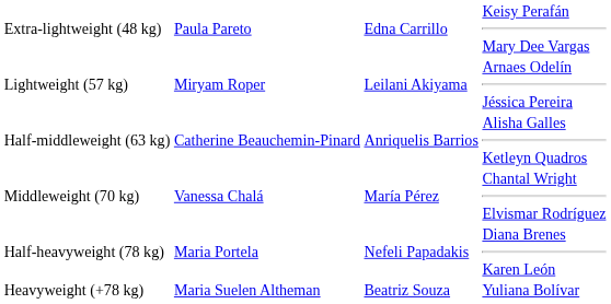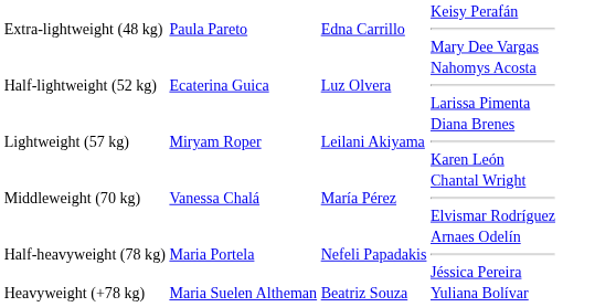+ row: Half-lightweight (52 kg) | Ecaterina Guica | Luz Olvera | Nahomys Acosta Larissa Pimenta
Lightweight (57 kg) | column 4: Arnaes Odelín Jéssica Pereira -> Diana Brenes Karen León
- row: Half-middleweight (63 kg) | Catherine Beauchemin-Pinard | Anriquelis Barrios | Alisha Galles Ketleyn Quadros
Half-heavyweight (78 kg) | column 4: Diana Brenes Karen León -> Arnaes Odelín Jéssica Pereira
